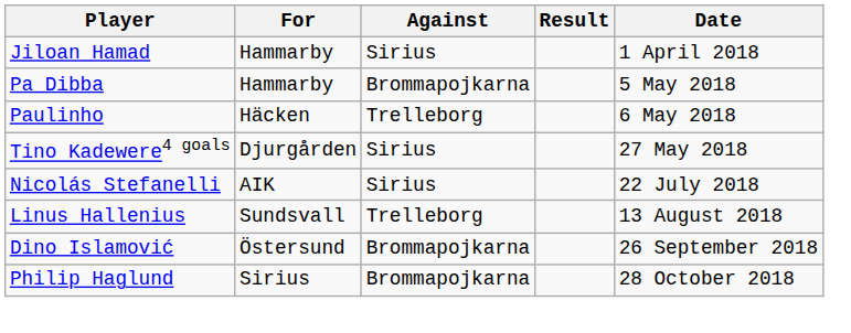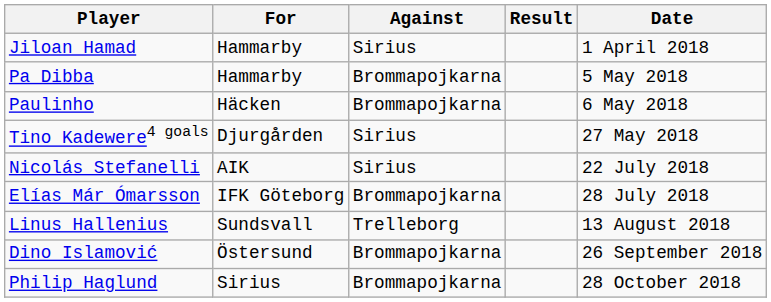Paulinho | Against: Trelleborg -> Brommapojkarna
+ row: Elías Már Ómarsson | IFK Göteborg | Brommapojkarna | 28 July 2018
